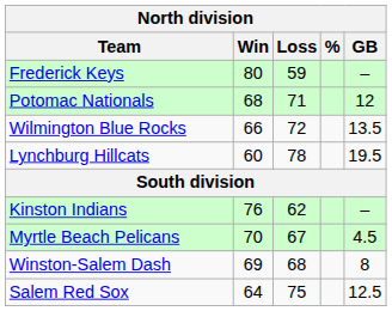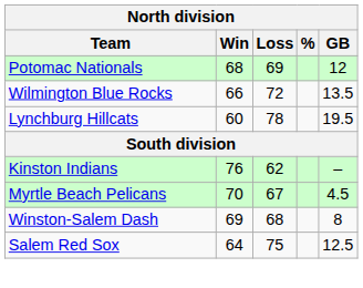- row: Frederick Keys | 80 | 59 | –
Potomac Nationals | Loss: 71 -> 69
